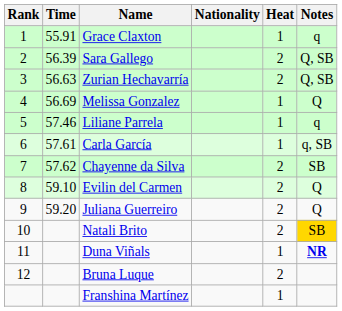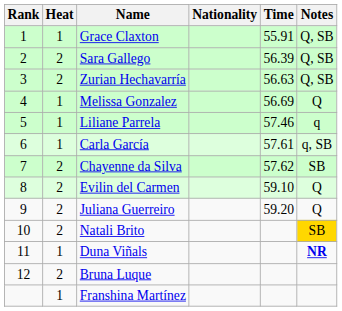columns swapped: Heat <-> Time
Grace Claxton | Notes: q -> Q, SB
